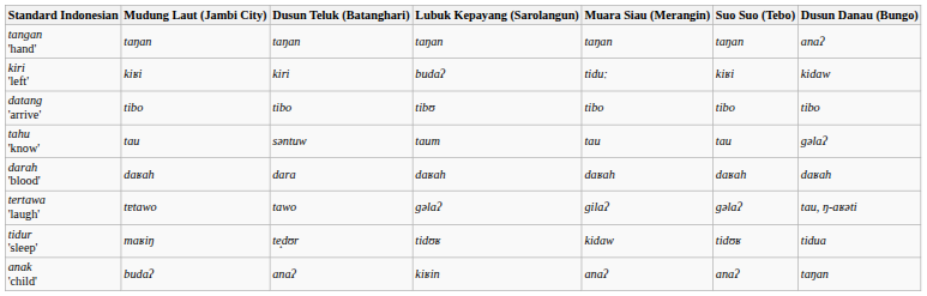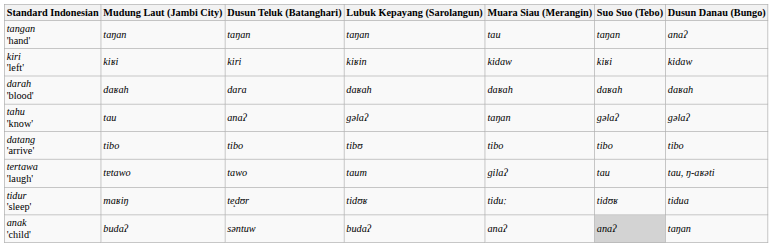tangan 'hand' | Muara Siau (Merangin): taŋan -> tau
kiri 'left' | Lubuk Kepayang (Sarolangun): budaʔ -> kiʁin
kiri 'left' | Muara Siau (Merangin): tiduː -> kidaw
rows swapped: datang 'arrive' <-> darah 'blood'
tahu 'know' | Dusun Teluk (Batanghari): səntuw -> anaʔ
tahu 'know' | Lubuk Kepayang (Sarolangun): taum -> gəlaʔ
tahu 'know' | Muara Siau (Merangin): tau -> taŋan
tahu 'know' | Suo Suo (Tebo): tau -> gəlaʔ
tertawa 'laugh' | Lubuk Kepayang (Sarolangun): gəlaʔ -> taum
tertawa 'laugh' | Suo Suo (Tebo): gəlaʔ -> tau
tidur 'sleep' | Muara Siau (Merangin): kidaw -> tiduː
anak 'child' | Dusun Teluk (Batanghari): anaʔ -> səntuw
anak 'child' | Lubuk Kepayang (Sarolangun): kiʁin -> budaʔ
anak 'child' | Suo Suo (Tebo): no background -> lightgrey background
